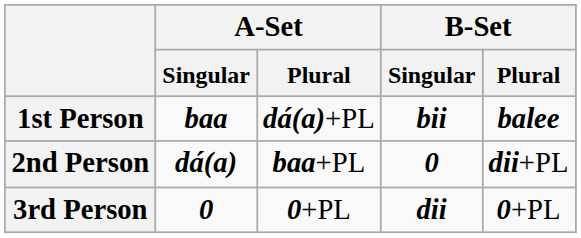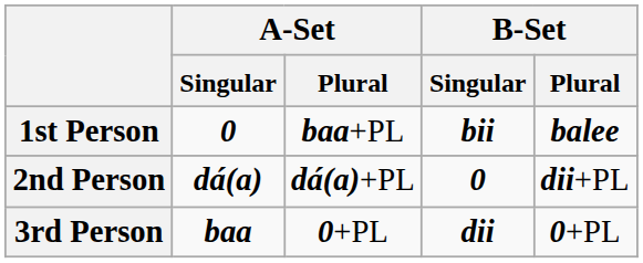1st Person | A-Set / Singular: baa -> 0
1st Person | A-Set / Plural: dá(a)+PL -> baa+PL
2nd Person | A-Set / Plural: baa+PL -> dá(a)+PL
3rd Person | A-Set / Singular: 0 -> baa
